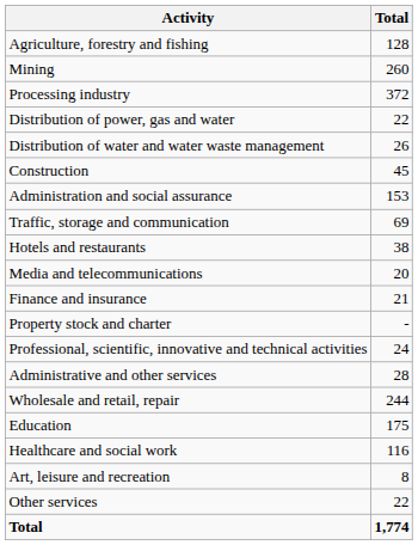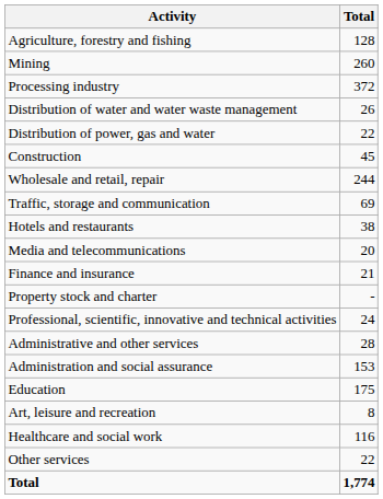rows swapped: Distribution of power, gas and water <-> Distribution of water and water waste management
rows swapped: Wholesale and retail, repair <-> Administration and social assurance
rows swapped: Healthcare and social work <-> Art, leisure and recreation
